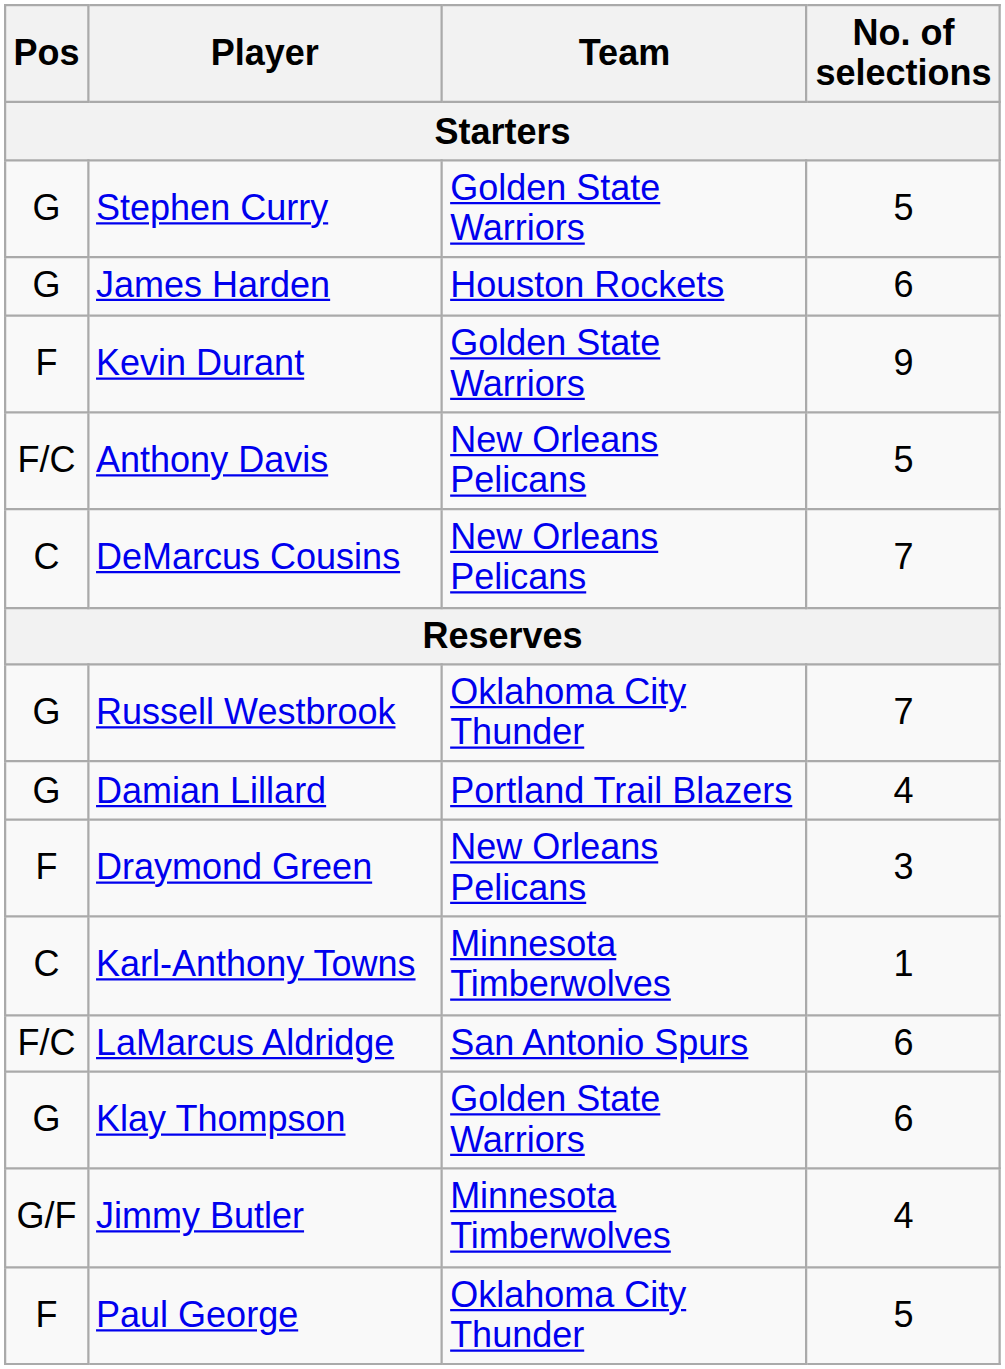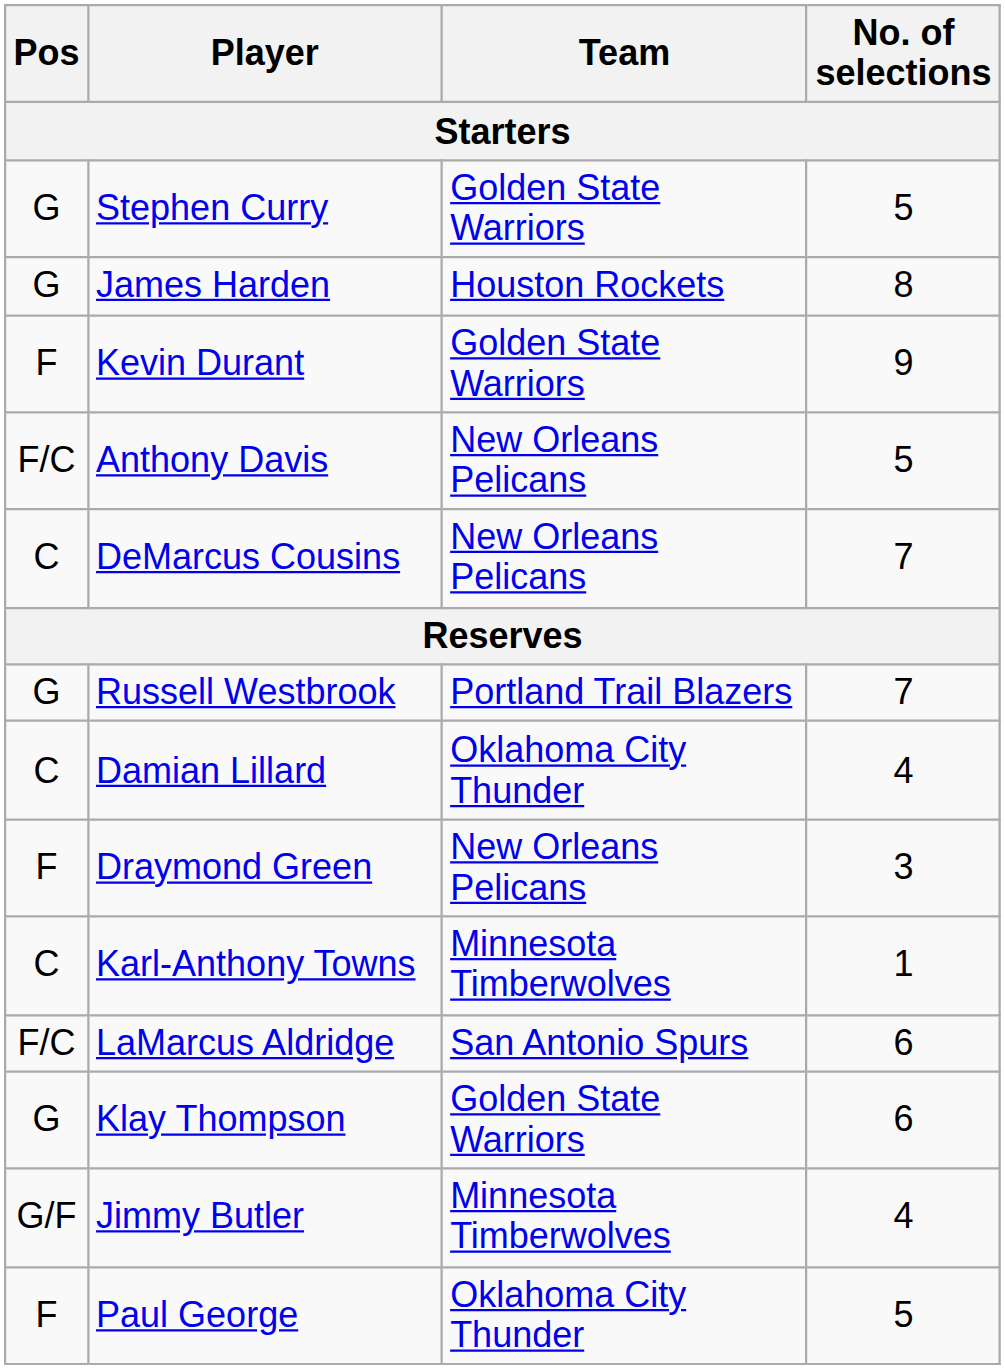James Harden | No. of selections: 6 -> 8
Russell Westbrook | Team: Oklahoma City Thunder -> Portland Trail Blazers
Damian Lillard | Pos: G -> C
Damian Lillard | Team: Portland Trail Blazers -> Oklahoma City Thunder
